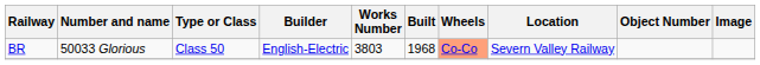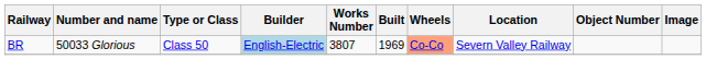BR | Builder: no background -> lightblue background
BR | Works Number: 3803 -> 3807
BR | Built: 1968 -> 1969
